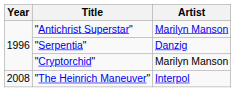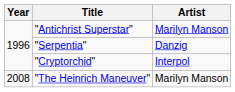"Cryptorchid" | Artist: Marilyn Manson -> Interpol
"The Heinrich Maneuver" | Artist: Interpol -> Marilyn Manson
